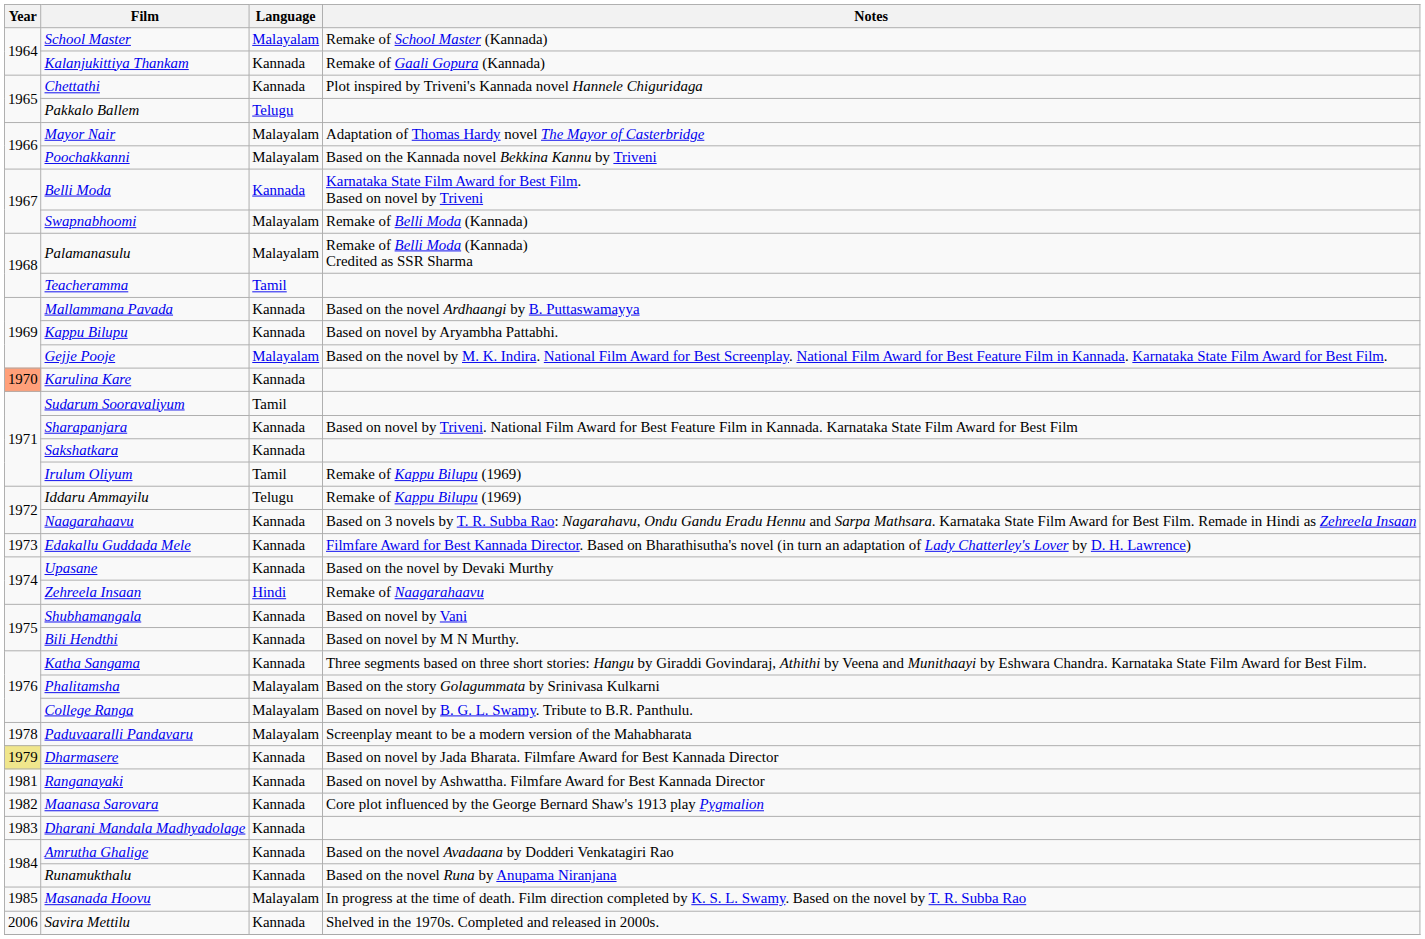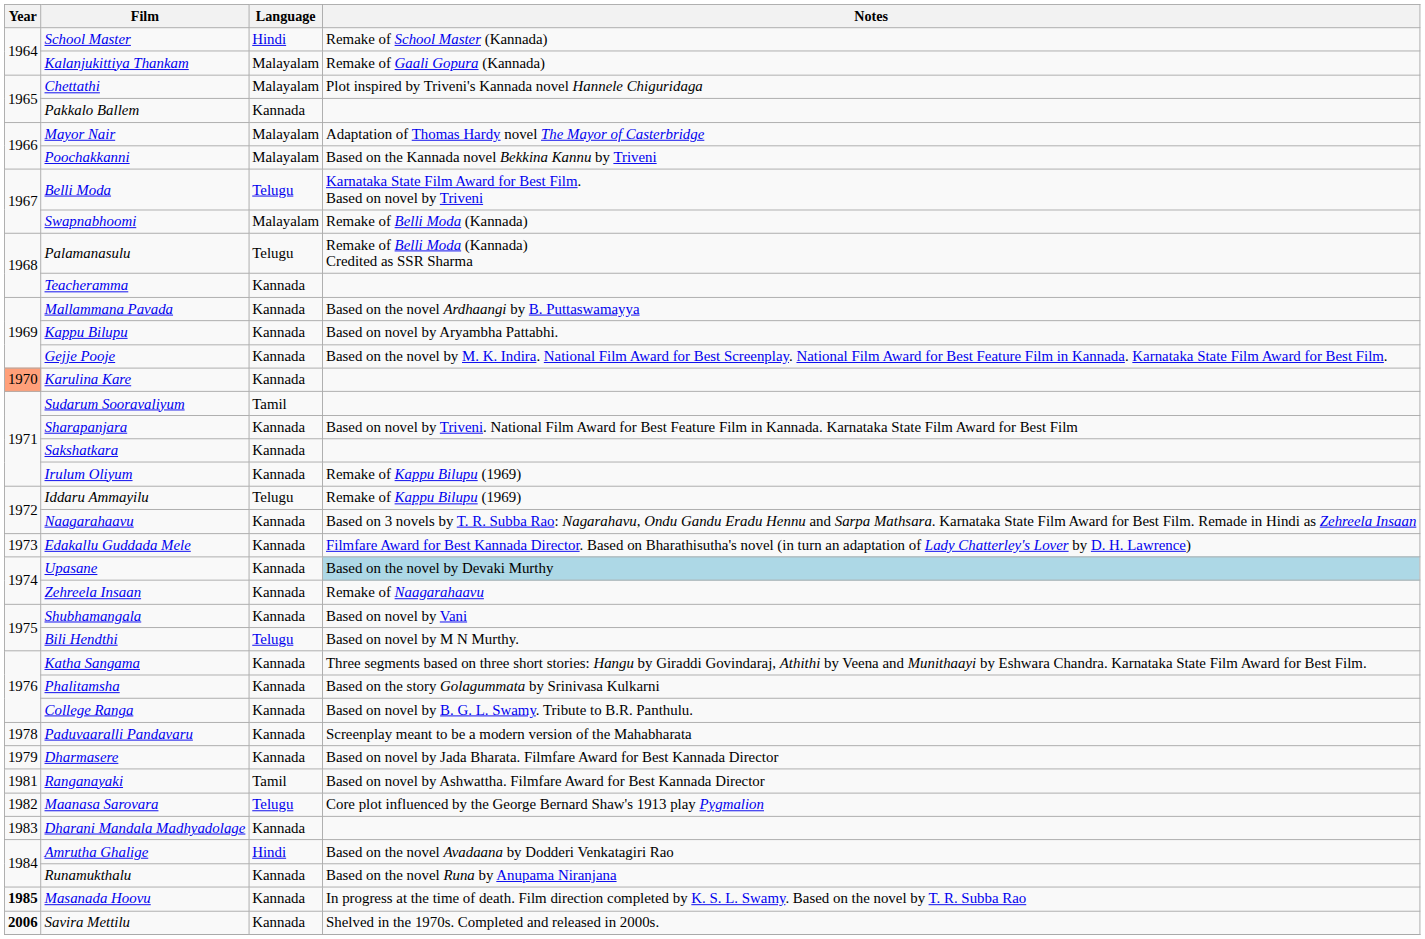School Master | Language: Malayalam -> Hindi
Kalanjukittiya Thankam | Language: Kannada -> Malayalam
Chettathi | Language: Kannada -> Malayalam
Pakkalo Ballem | Language: Telugu -> Kannada
Belli Moda | Language: Kannada -> Telugu
Palamanasulu | Language: Malayalam -> Telugu
Teacheramma | Language: Tamil -> Kannada
Gejje Pooje | Language: Malayalam -> Kannada
Irulum Oliyum | Language: Tamil -> Kannada
Upasane | Notes: no background -> lightblue background
Zehreela Insaan | Language: Hindi -> Kannada
Bili Hendthi | Language: Kannada -> Telugu
Phalitamsha | Language: Malayalam -> Kannada
College Ranga | Language: Malayalam -> Kannada
Paduvaaralli Pandavaru | Language: Malayalam -> Kannada
Dharmasere | Year: khaki background -> no background
Ranganayaki | Language: Kannada -> Tamil
Maanasa Sarovara | Language: Kannada -> Telugu
Amrutha Ghalige | Language: Kannada -> Hindi
Masanada Hoovu | Year: normal -> bold
Masanada Hoovu | Language: Malayalam -> Kannada
Savira Mettilu | Year: normal -> bold
